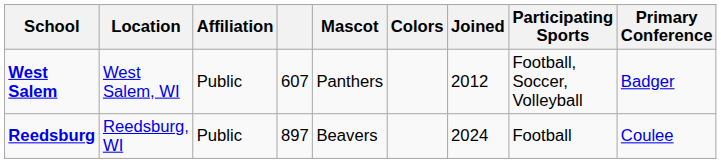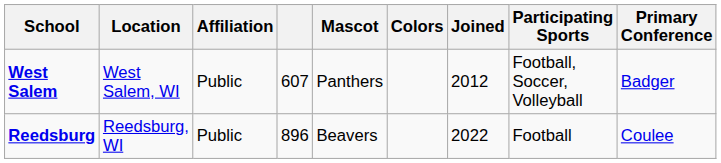Reedsburg | column 4: 897 -> 896
Reedsburg | Joined: 2024 -> 2022
